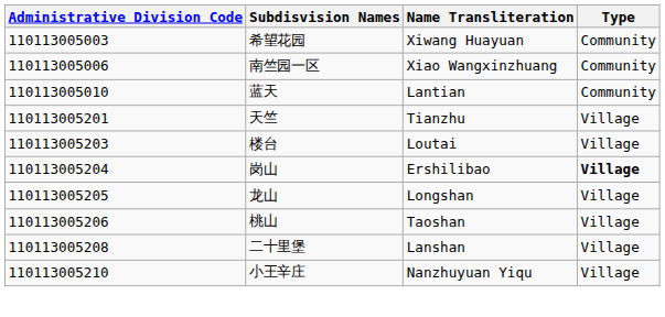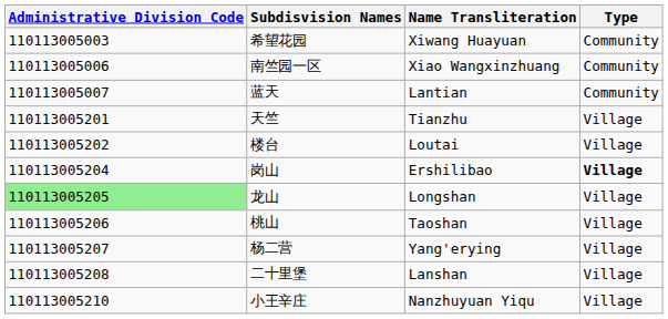蓝天 | Administrative Division Code: 110113005010 -> 110113005007
楼台 | Administrative Division Code: 110113005203 -> 110113005202
龙山 | Administrative Division Code: no background -> lightgreen background
+ row: 110113005207 | 杨二营 | Yang'erying | Village
